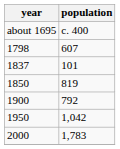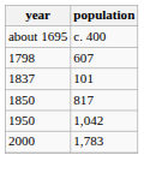1850 | population: 819 -> 817
- row: 1900 | 792
